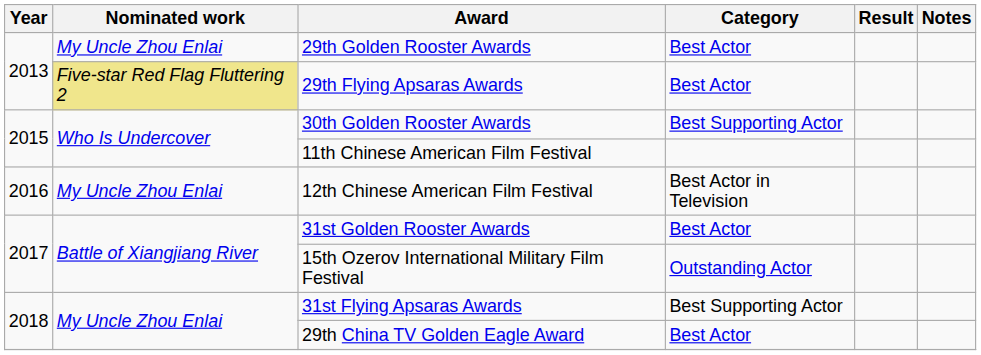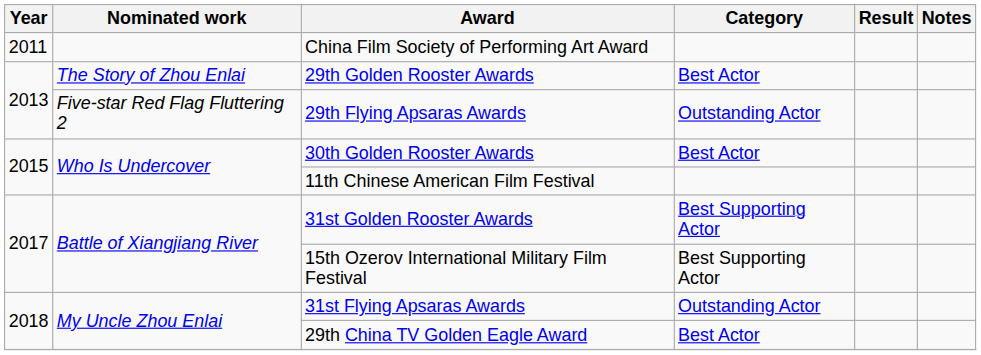+ row: 2011 | China Film Society of Performing Art Award
29th Golden Rooster Awards | Nominated work: My Uncle Zhou Enlai -> The Story of Zhou Enlai
29th Flying Apsaras Awards | Nominated work: khaki background -> no background
29th Flying Apsaras Awards | Category: Best Actor -> Outstanding Actor
30th Golden Rooster Awards | Category: Best Supporting Actor -> Best Actor
- row: 2016 | My Uncle Zhou Enlai | 12th Chinese American Film Festival | Best Actor in Television
31st Golden Rooster Awards | Category: Best Actor -> Best Supporting Actor
15th Ozerov International Military Film Festival | Category: Outstanding Actor -> Best Supporting Actor
31st Flying Apsaras Awards | Category: Best Supporting Actor -> Outstanding Actor
